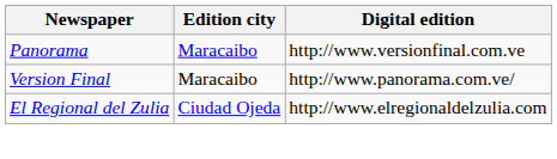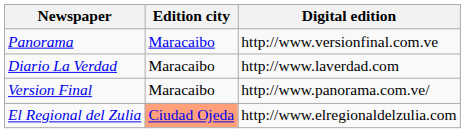+ row: Diario La Verdad | Maracaibo | http://www.laverdad.com
El Regional del Zulia | Edition city: no background -> lightsalmon background
